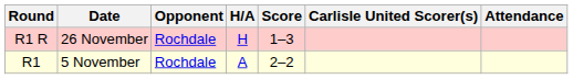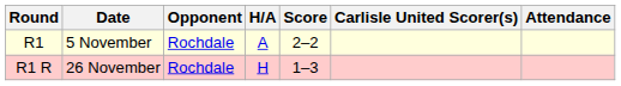rows swapped: R1 <-> R1 R
